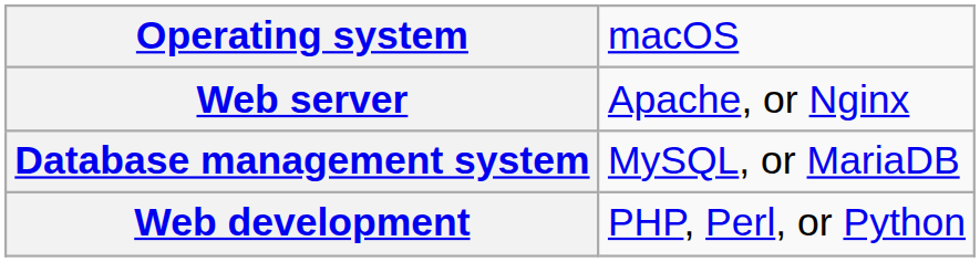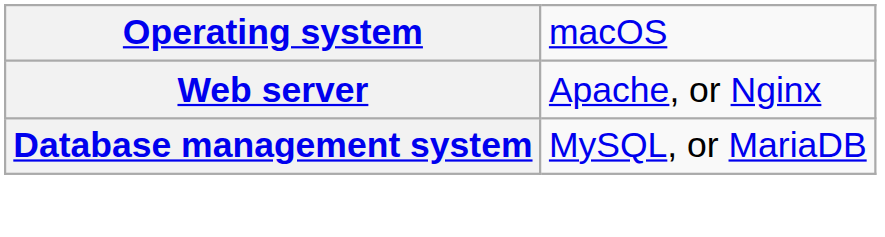- row: Web development | PHP, Perl, or Python
